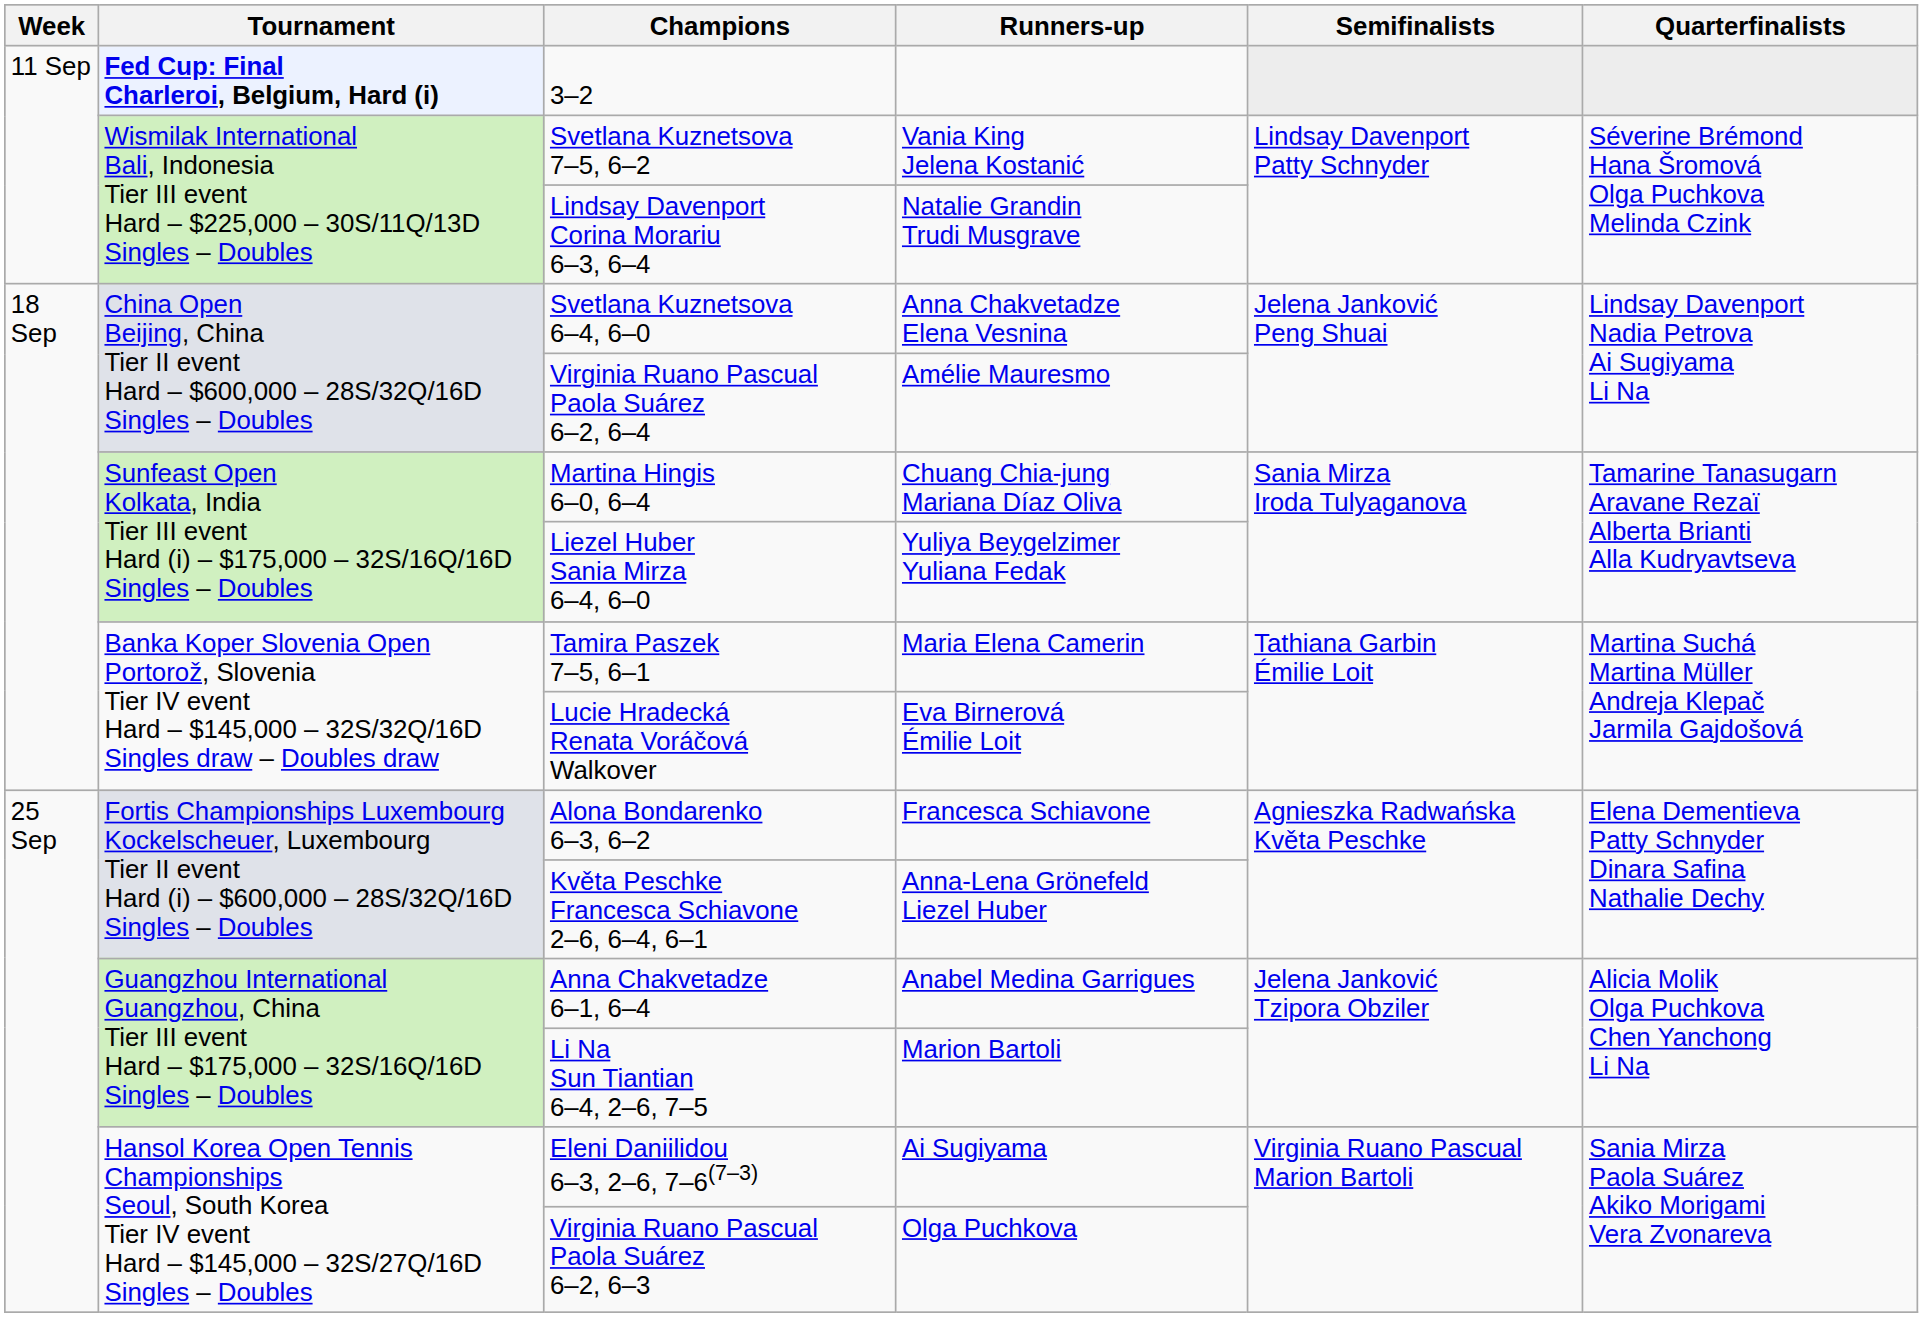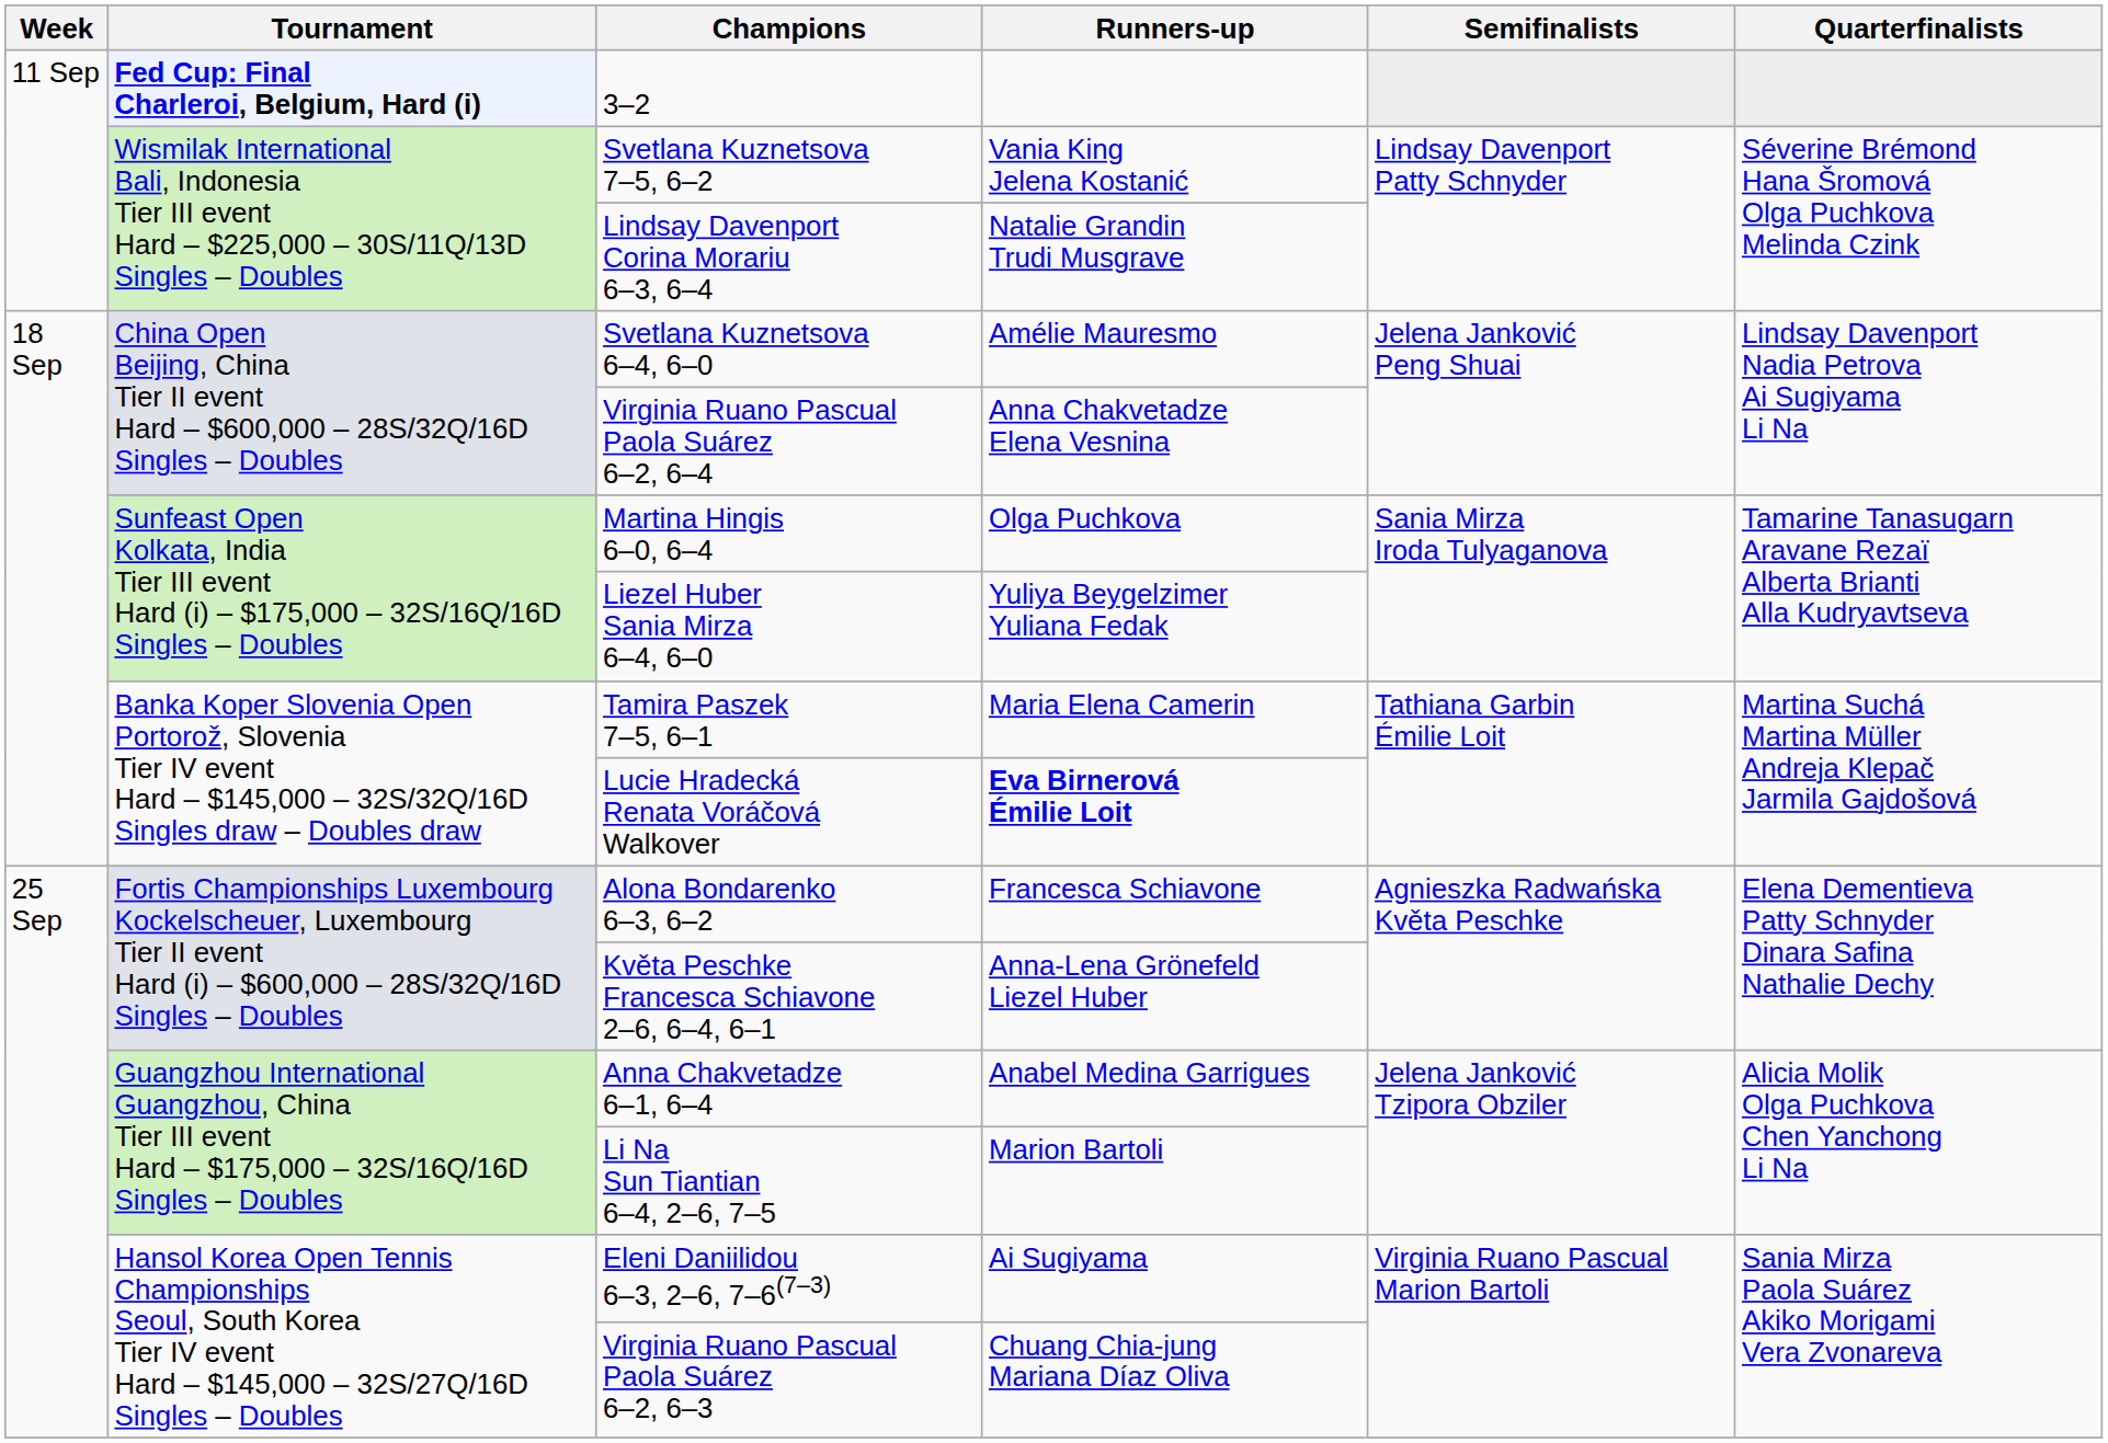Svetlana Kuznetsova 6–4, 6–0 | Runners-up: Anna Chakvetadze Elena Vesnina -> Amélie Mauresmo
Virginia Ruano Pascual Paola Suárez 6–2, 6–4 | Runners-up: Amélie Mauresmo -> Anna Chakvetadze Elena Vesnina
Martina Hingis 6–0, 6–4 | Runners-up: Chuang Chia-jung Mariana Díaz Oliva -> Olga Puchkova
Lucie Hradecká Renata Voráčová Walkover | Runners-up: normal -> bold
Virginia Ruano Pascual Paola Suárez 6–2, 6–3 | Runners-up: Olga Puchkova -> Chuang Chia-jung Mariana Díaz Oliva
